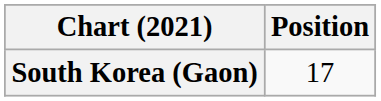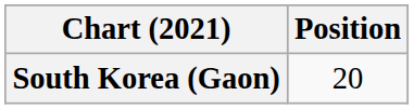South Korea (Gaon) | Position: 17 -> 20
